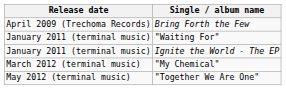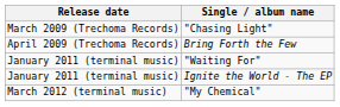+ row: March 2009 (Trechoma Records) | "Chasing Light"
- row: May 2012 (terminal music) | "Together We Are One"
